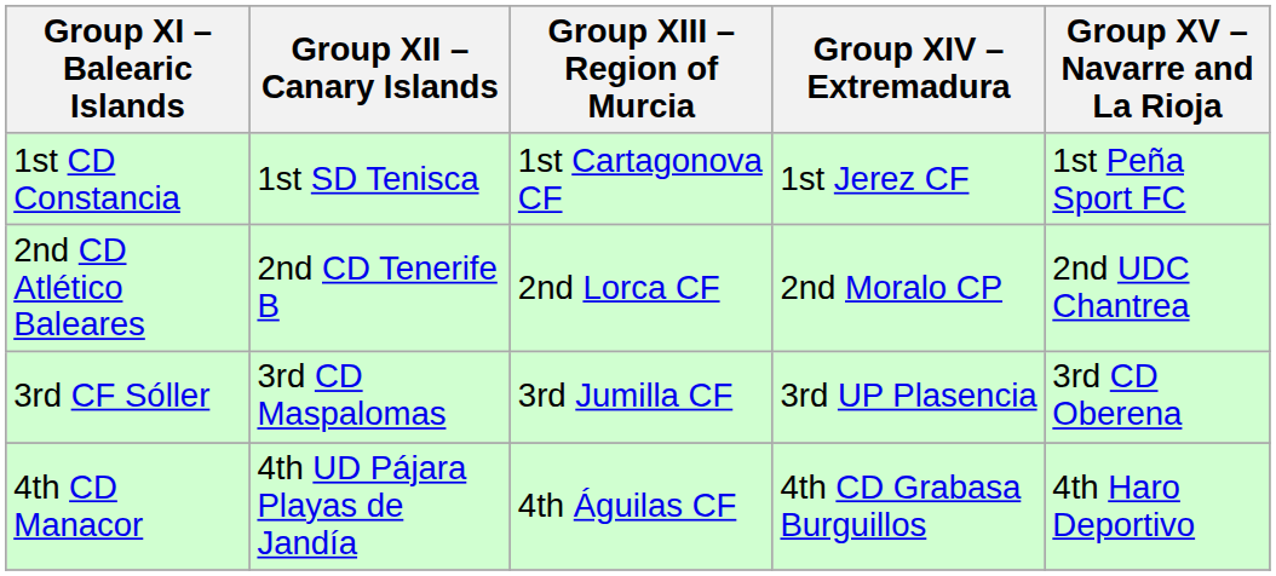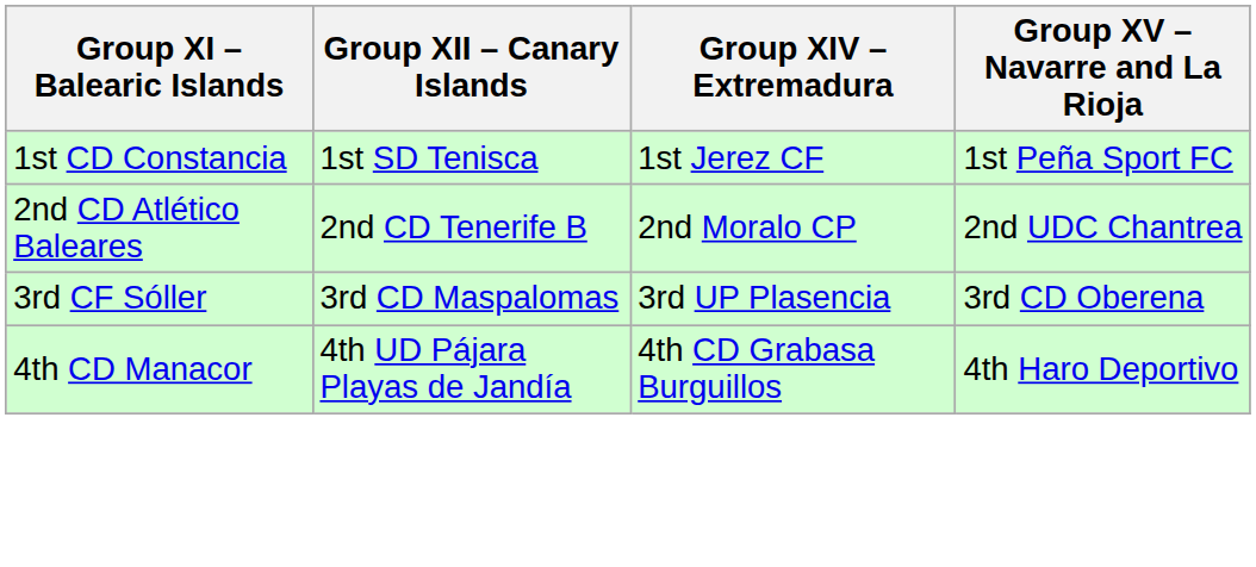- column: Group XIII – Region of Murcia | 1st Cartagonova CF | 2nd Lorca CF | 3rd Jumilla CF | 4th Águilas CF
